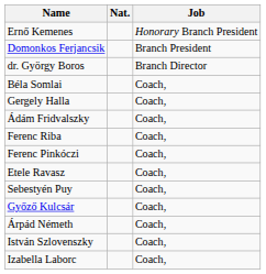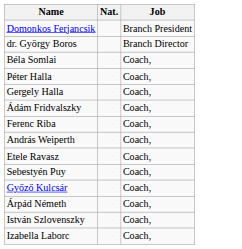- row: Ernő Kemenes | Honorary Branch President
+ row: Péter Halla | Coach,
- row: Ferenc Pinkóczi | Coach,
+ row: András Weiperth | Coach,
